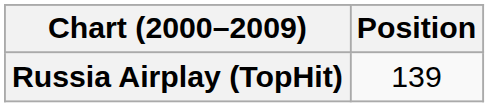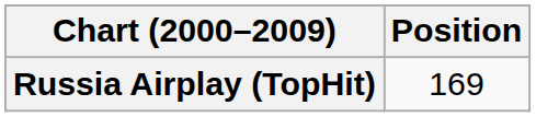Russia Airplay (TopHit) | Position: 139 -> 169
